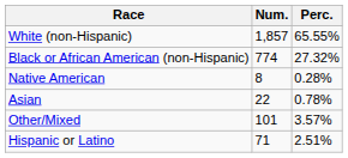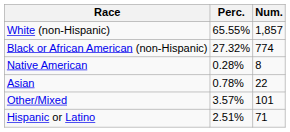columns swapped: Num. <-> Perc.
